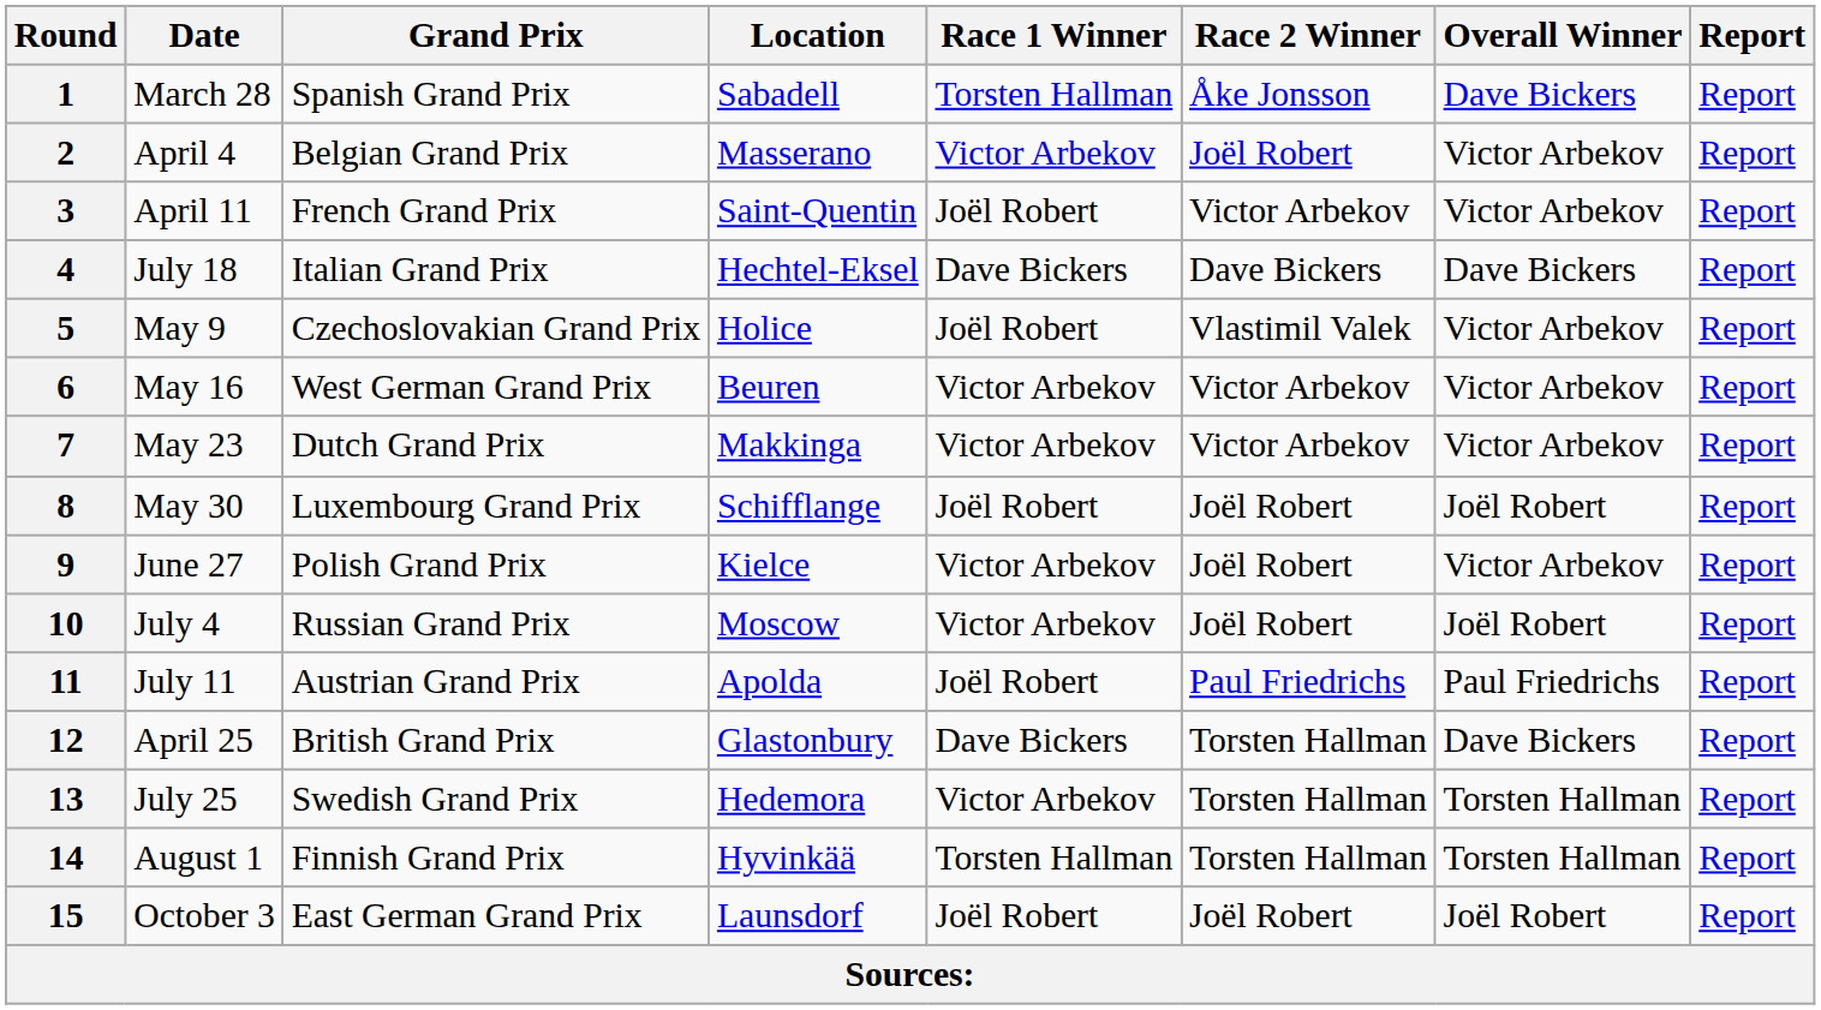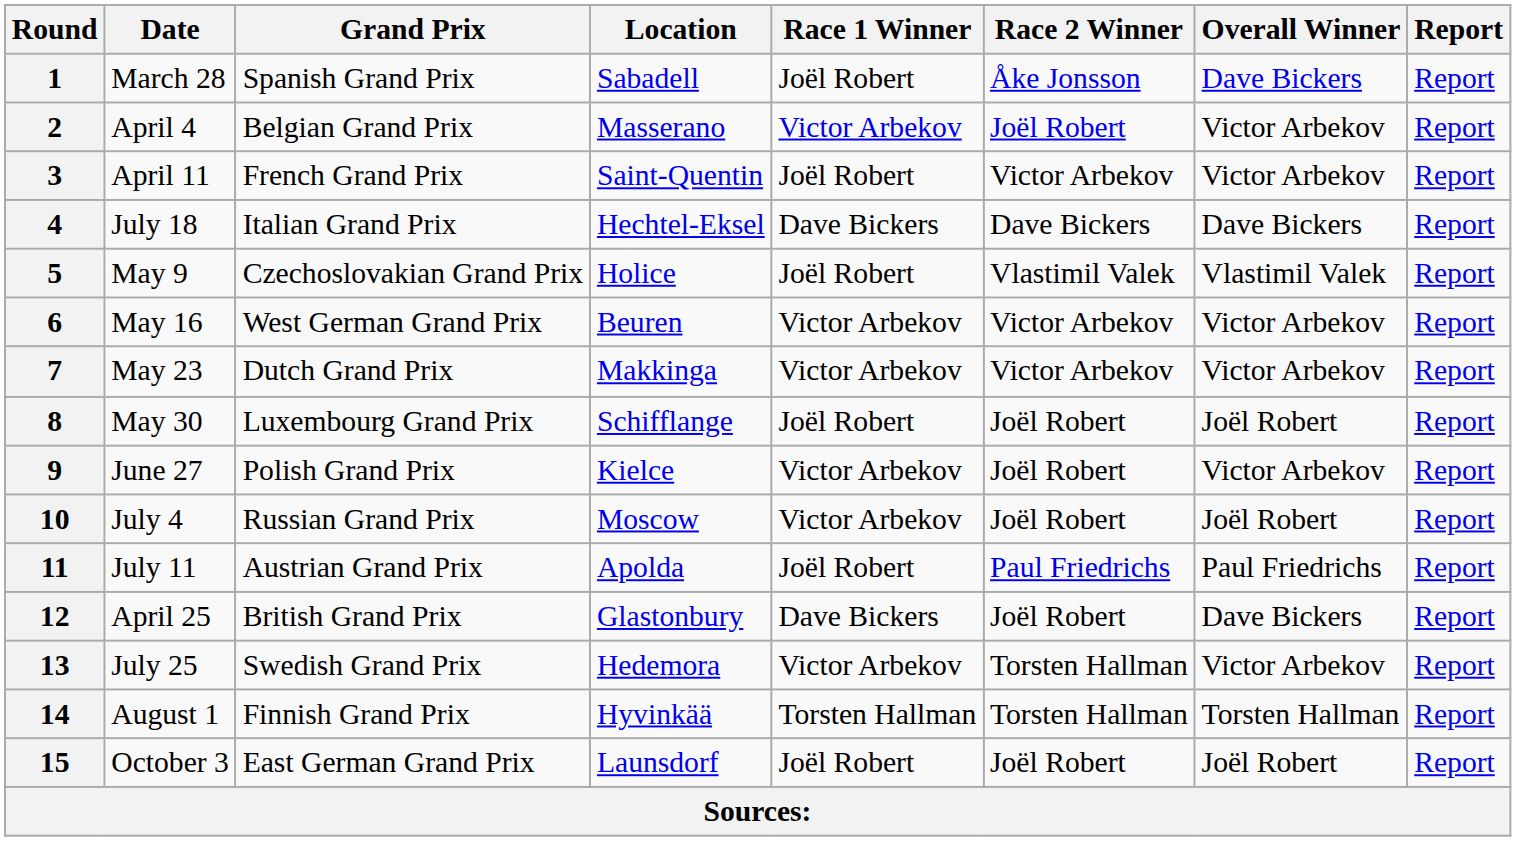1 | Race 1 Winner: Torsten Hallman -> Joël Robert
5 | Overall Winner: Victor Arbekov -> Vlastimil Valek
12 | Race 2 Winner: Torsten Hallman -> Joël Robert
13 | Overall Winner: Torsten Hallman -> Victor Arbekov
